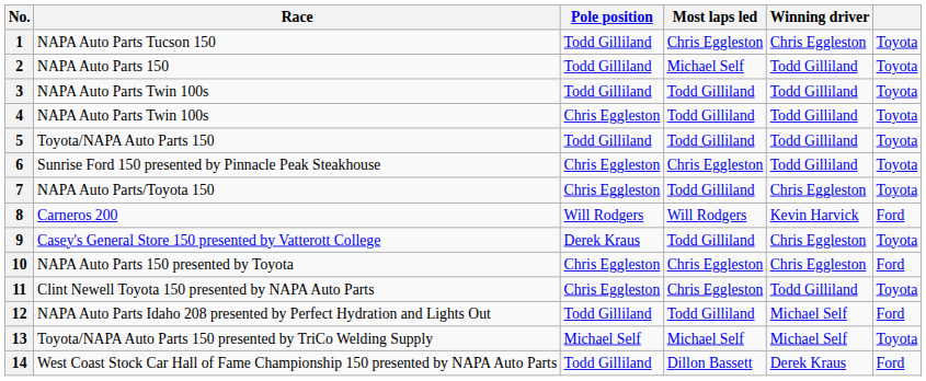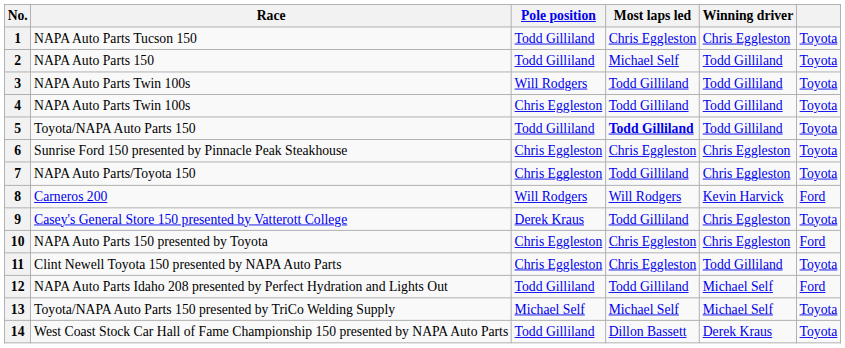3 | Pole position: Todd Gilliland -> Will Rodgers
5 | Most laps led: normal -> bold
6 | Winning driver: Todd Gilliland -> Chris Eggleston
14 | column 6: Ford -> Toyota
